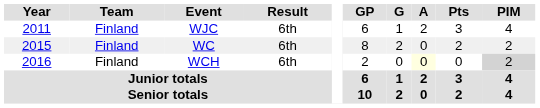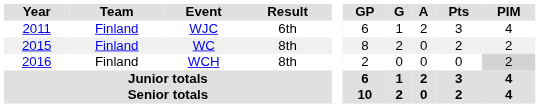WC | Result: 6th -> 8th
WCH | Result: 6th -> 8th
WCH | A: lightyellow background -> no background
